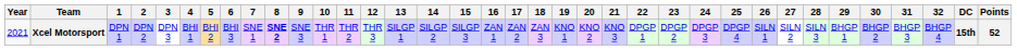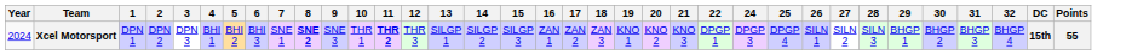- column: 23 | DPGP 2
Xcel Motorsport | Year: 2021 -> 2024
Xcel Motorsport | 11: normal -> bold
Xcel Motorsport | Points: 52 -> 55
